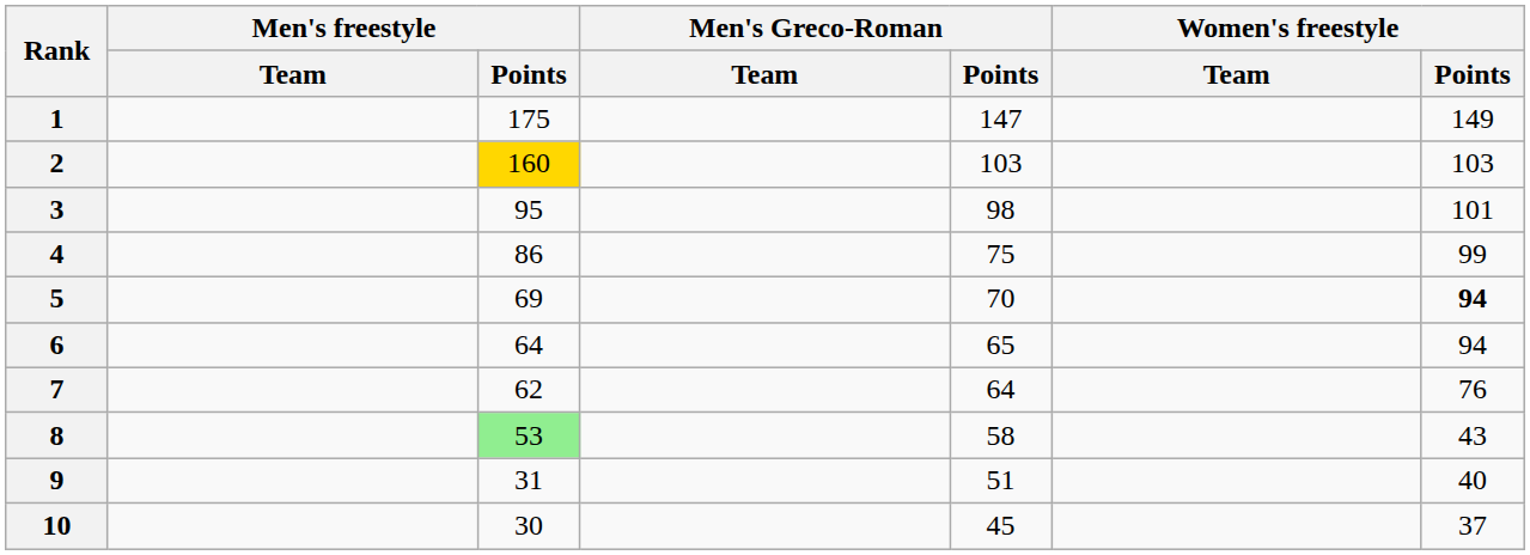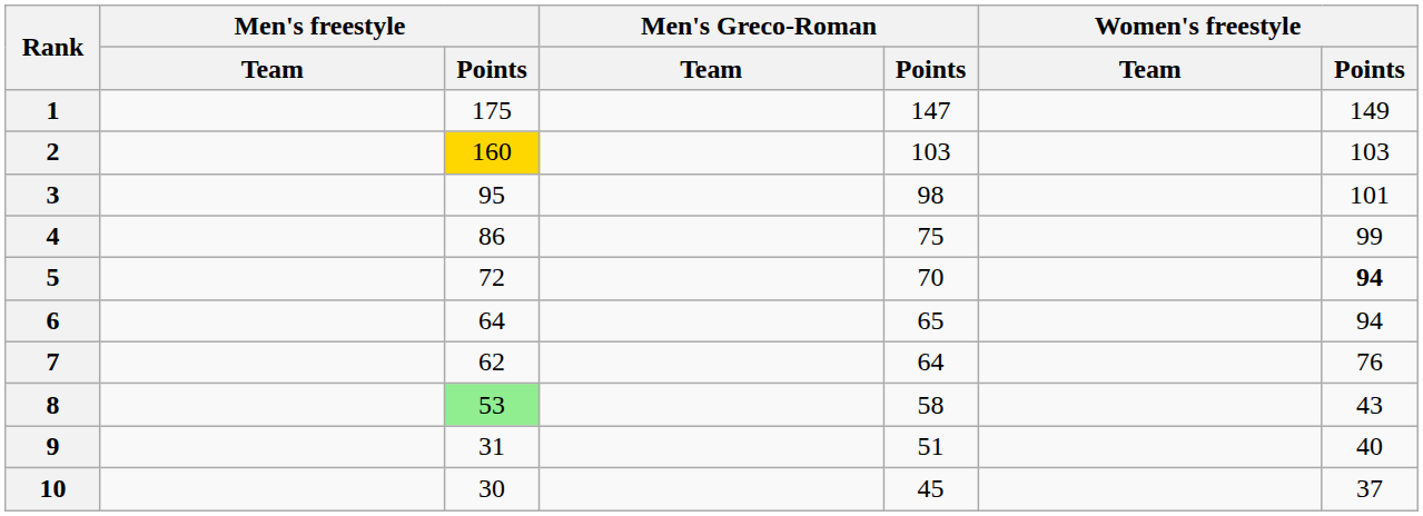5 | Men's freestyle / Points: 69 -> 72
